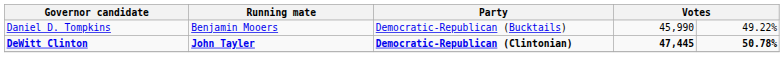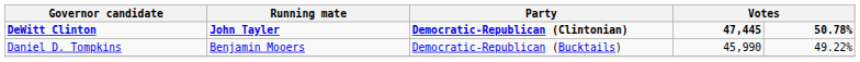rows swapped: DeWitt Clinton <-> Daniel D. Tompkins
